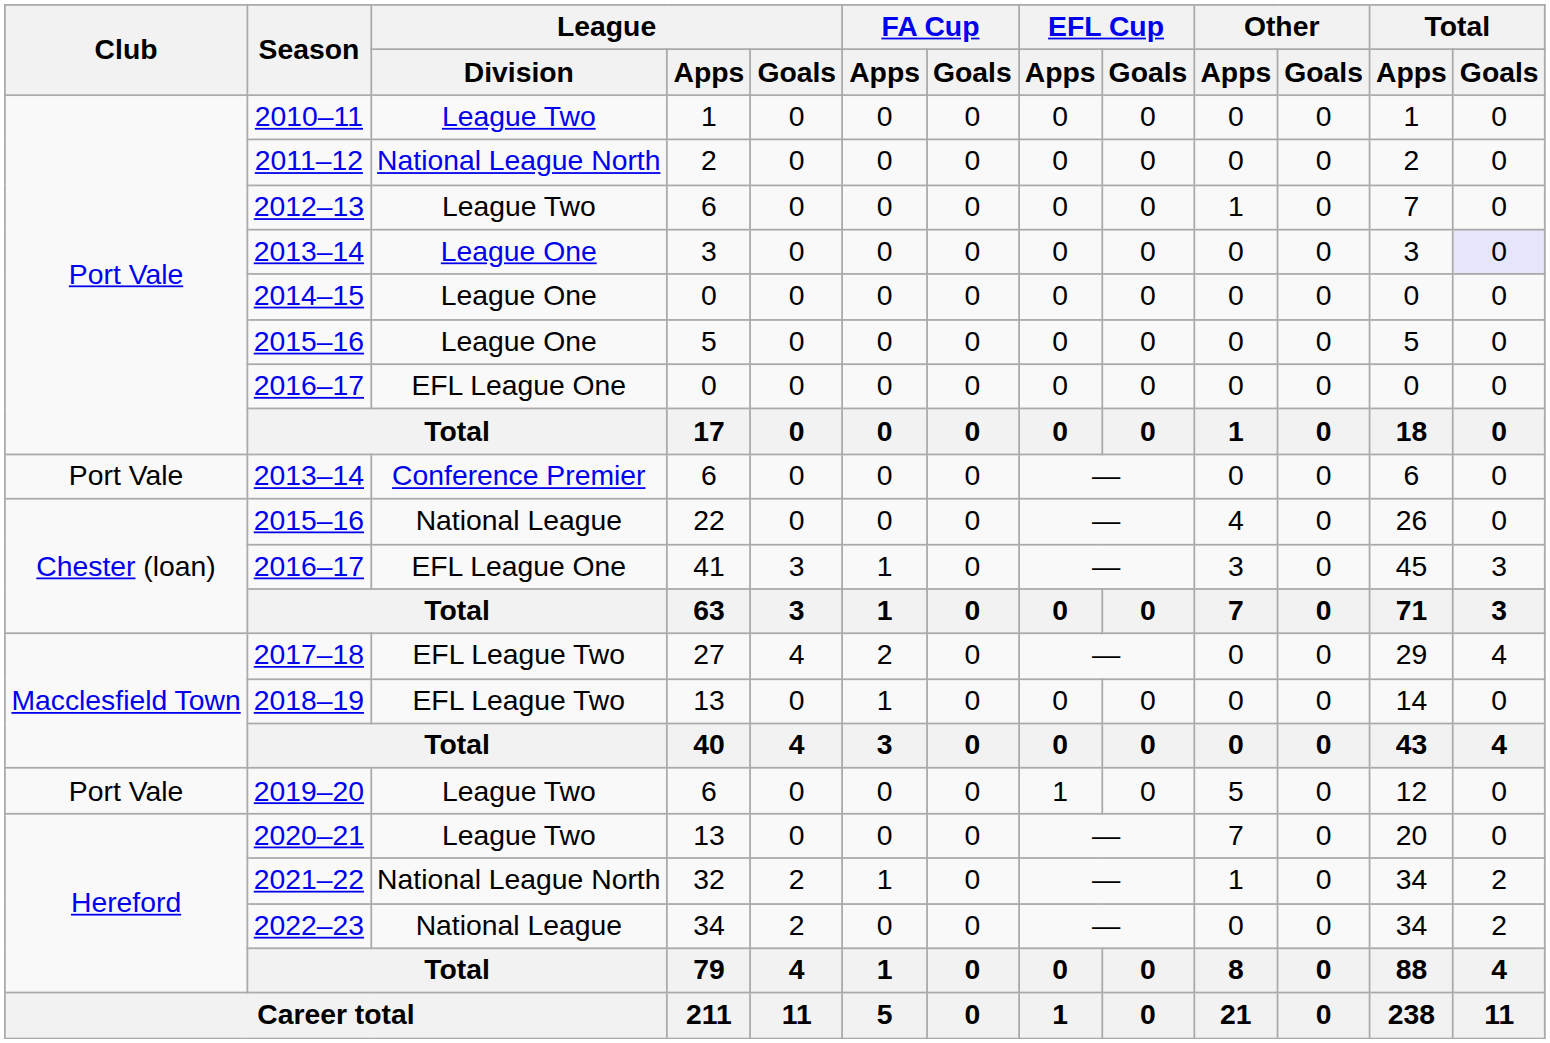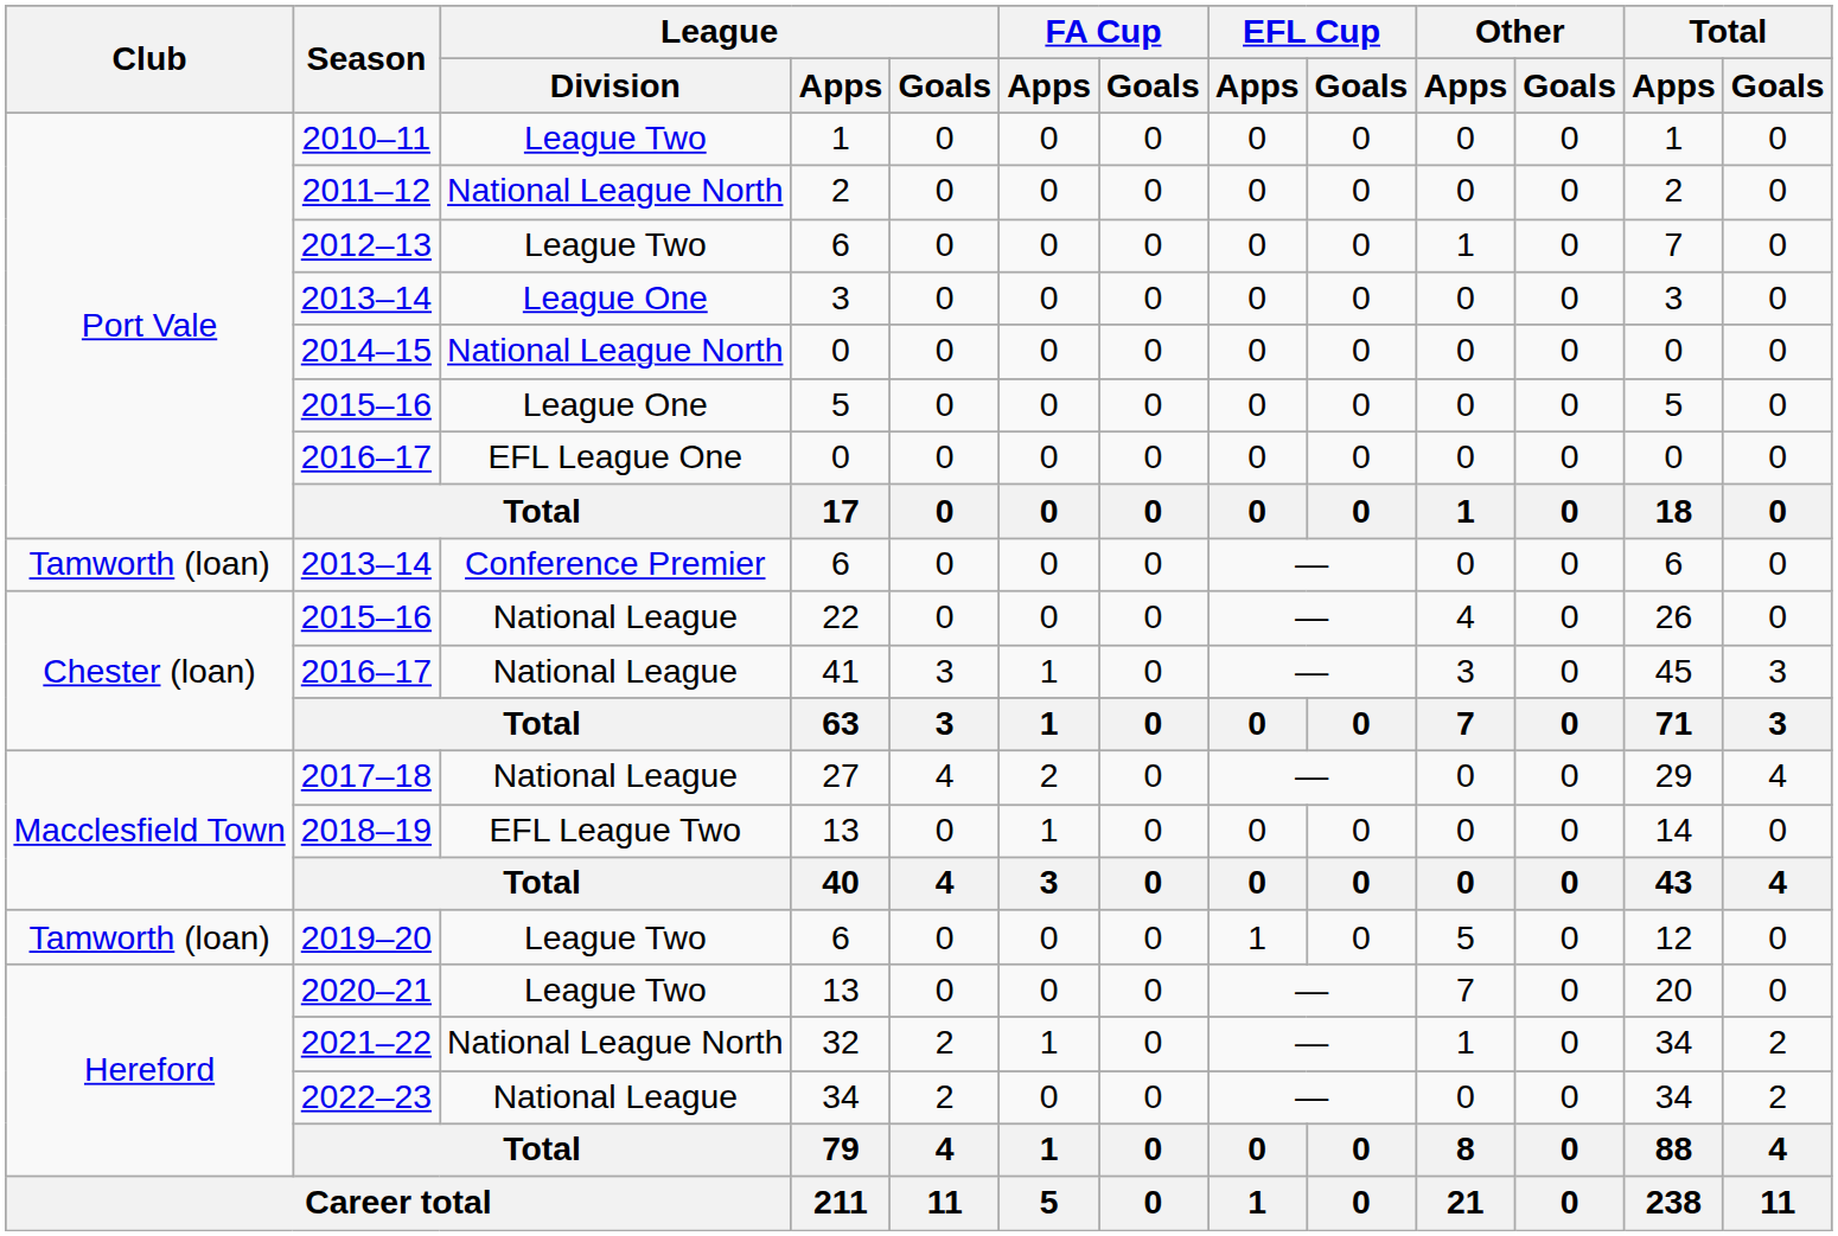2013–14 / 3 | Total / Goals: lavender background -> no background
2014–15 | League / Division: League One -> National League North
2013–14 / 6 | Club: Port Vale -> Tamworth (loan)
2016–17 / 41 | League / Division: EFL League One -> National League
2017–18 | League / Division: EFL League Two -> National League
2019–20 | Club: Port Vale -> Tamworth (loan)
